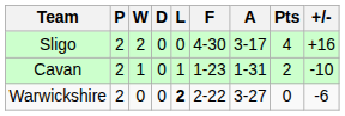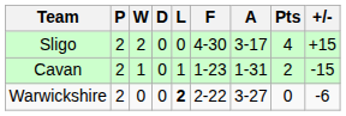Sligo | +/-: +16 -> +15
Cavan | +/-: -10 -> -15
